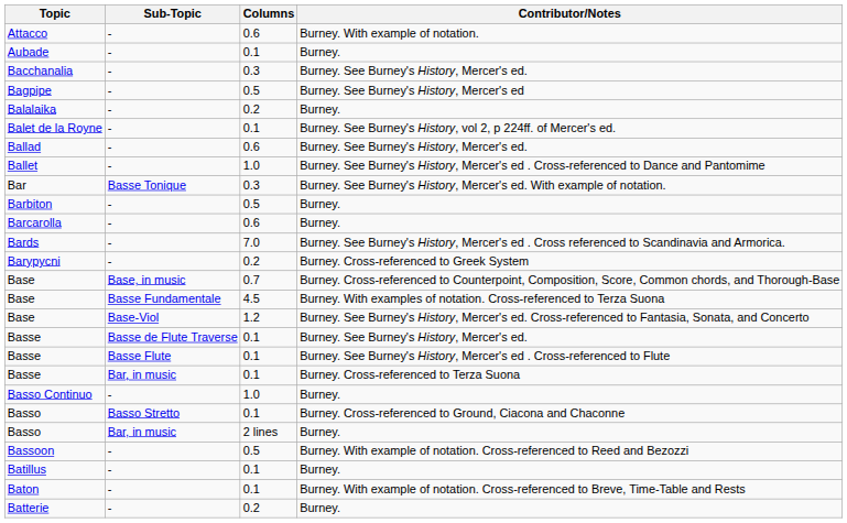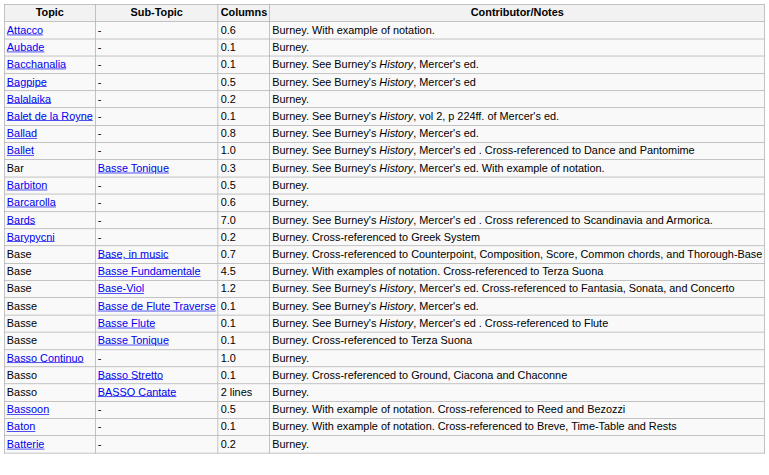Bacchanalia | Columns: 0.3 -> 0.1
Ballad | Columns: 0.6 -> 0.8
Basse / Burney. Cross-referenced to Terza Suona | Sub-Topic: Bar, in music -> Basse Tonique
Basso / Burney. | Sub-Topic: Bar, in music -> BASSO Cantate
- row: Batillus | - | 0.1 | Burney.
